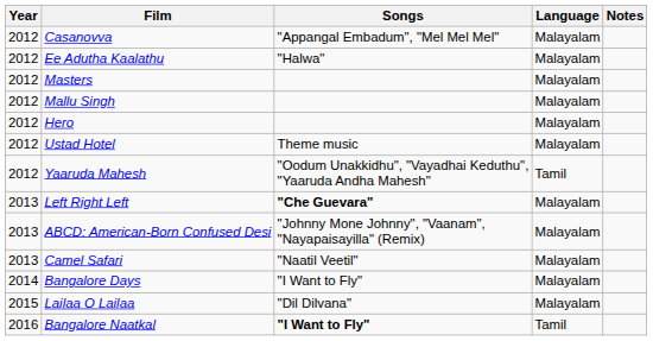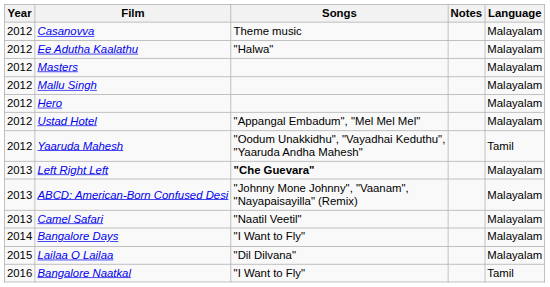columns swapped: Language <-> Notes
Casanovva | Songs: "Appangal Embadum", "Mel Mel Mel" -> Theme music
Ustad Hotel | Songs: Theme music -> "Appangal Embadum", "Mel Mel Mel"
Bangalore Naatkal | Songs: bold -> normal
